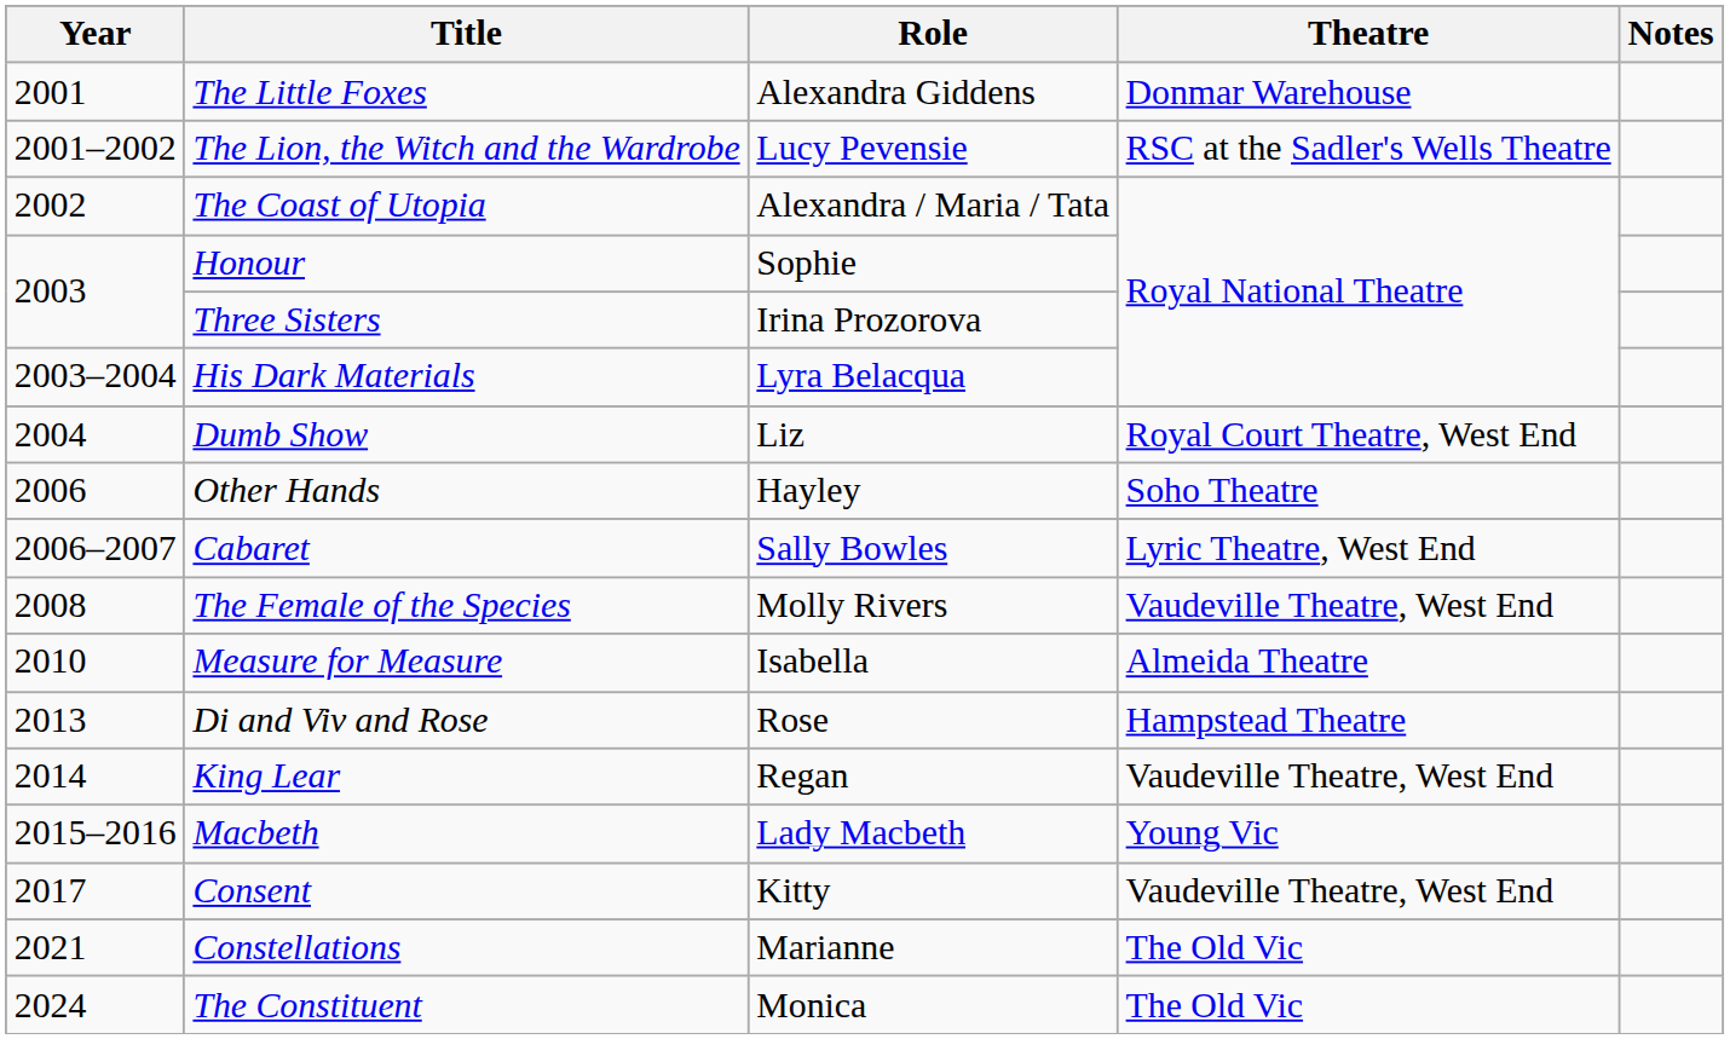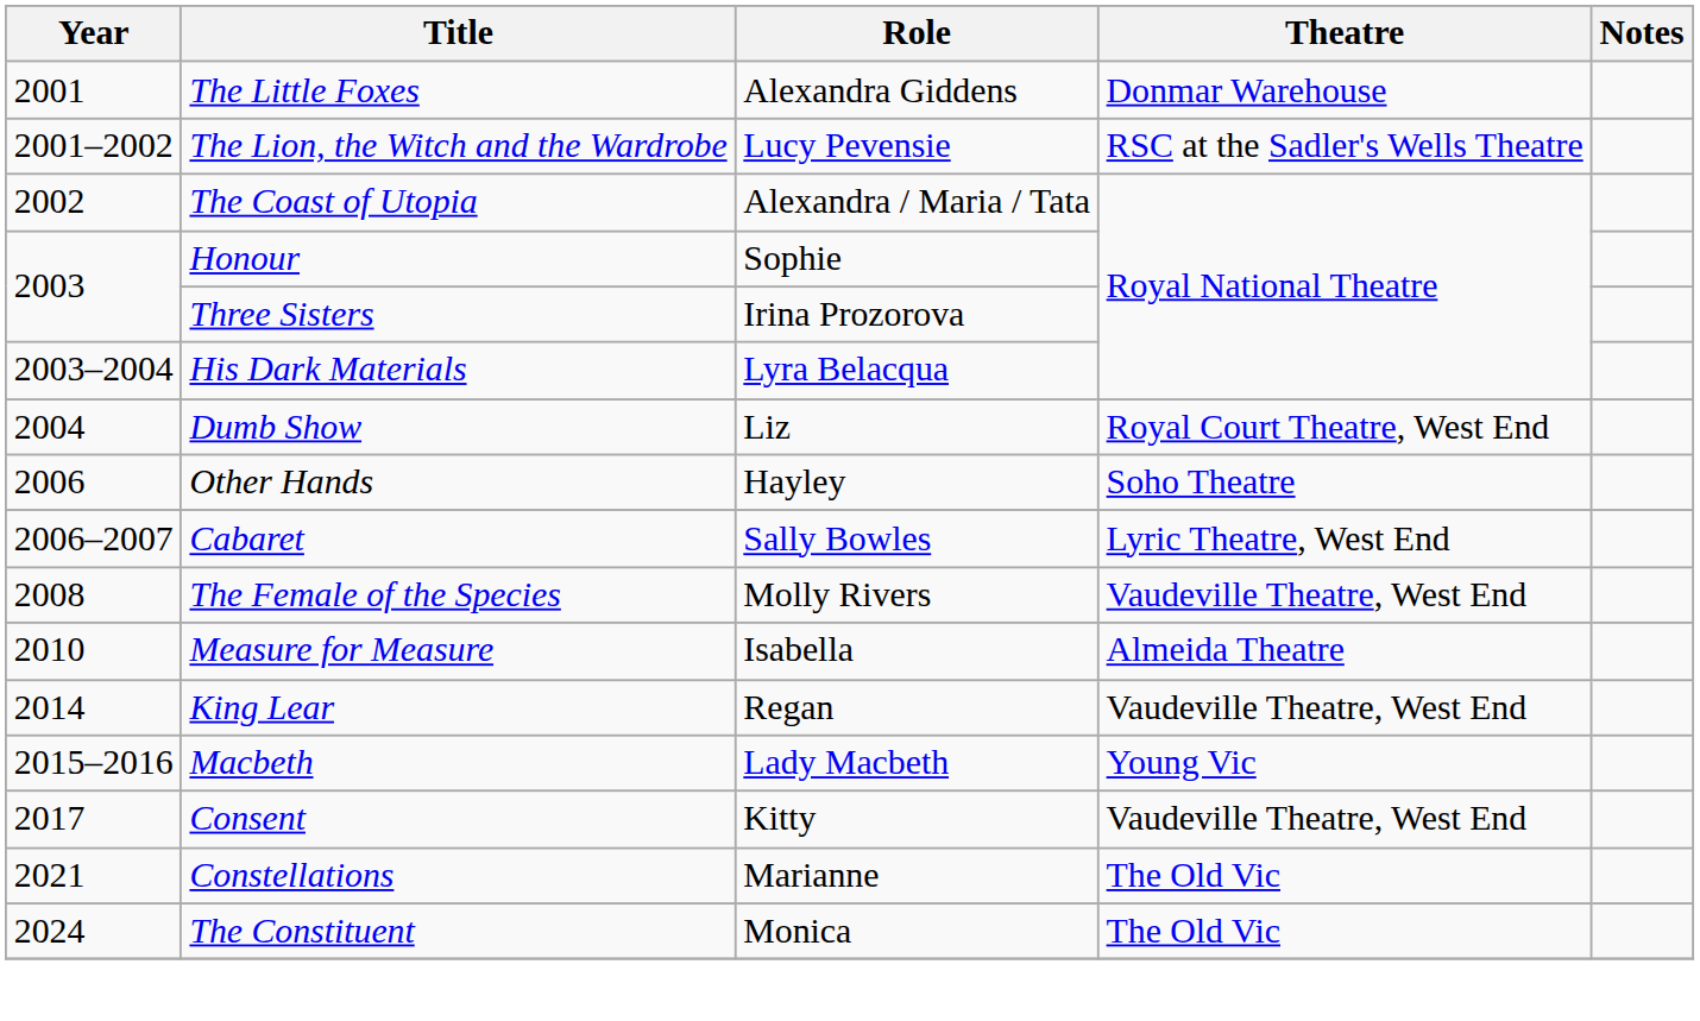- row: 2013 | Di and Viv and Rose | Rose | Hampstead Theatre
